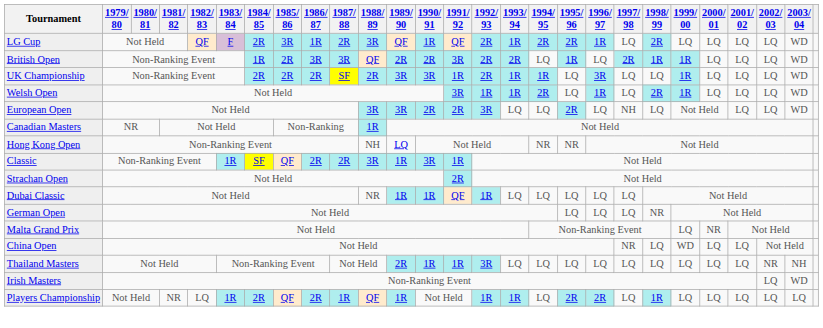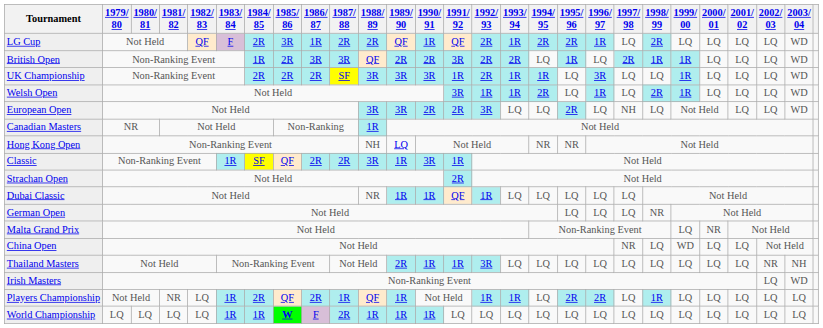LG Cup | 1988/ 89: 3R -> 2R
UK Championship | 1988/ 89: 2R -> 3R
+ row: World Championship | LQ | LQ | LQ | LQ | 1R | 1R | W | F | 2R | 1R | 1R | 1R | LQ | LQ | LQ | LQ | LQ | LQ | LQ | LQ | LQ | LQ | LQ | LQ | LQ
